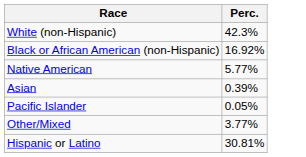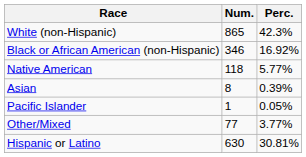+ column: Num. | 865 | 346 | 118 | 8 | 1 | 77 | 630
